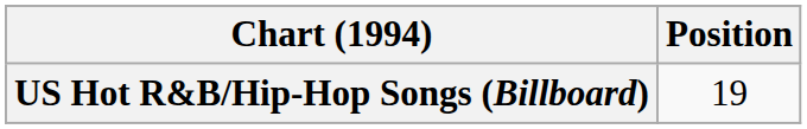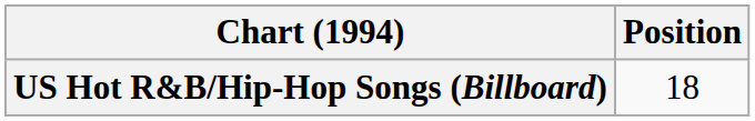US Hot R&B/Hip-Hop Songs (Billboard) | Position: 19 -> 18
